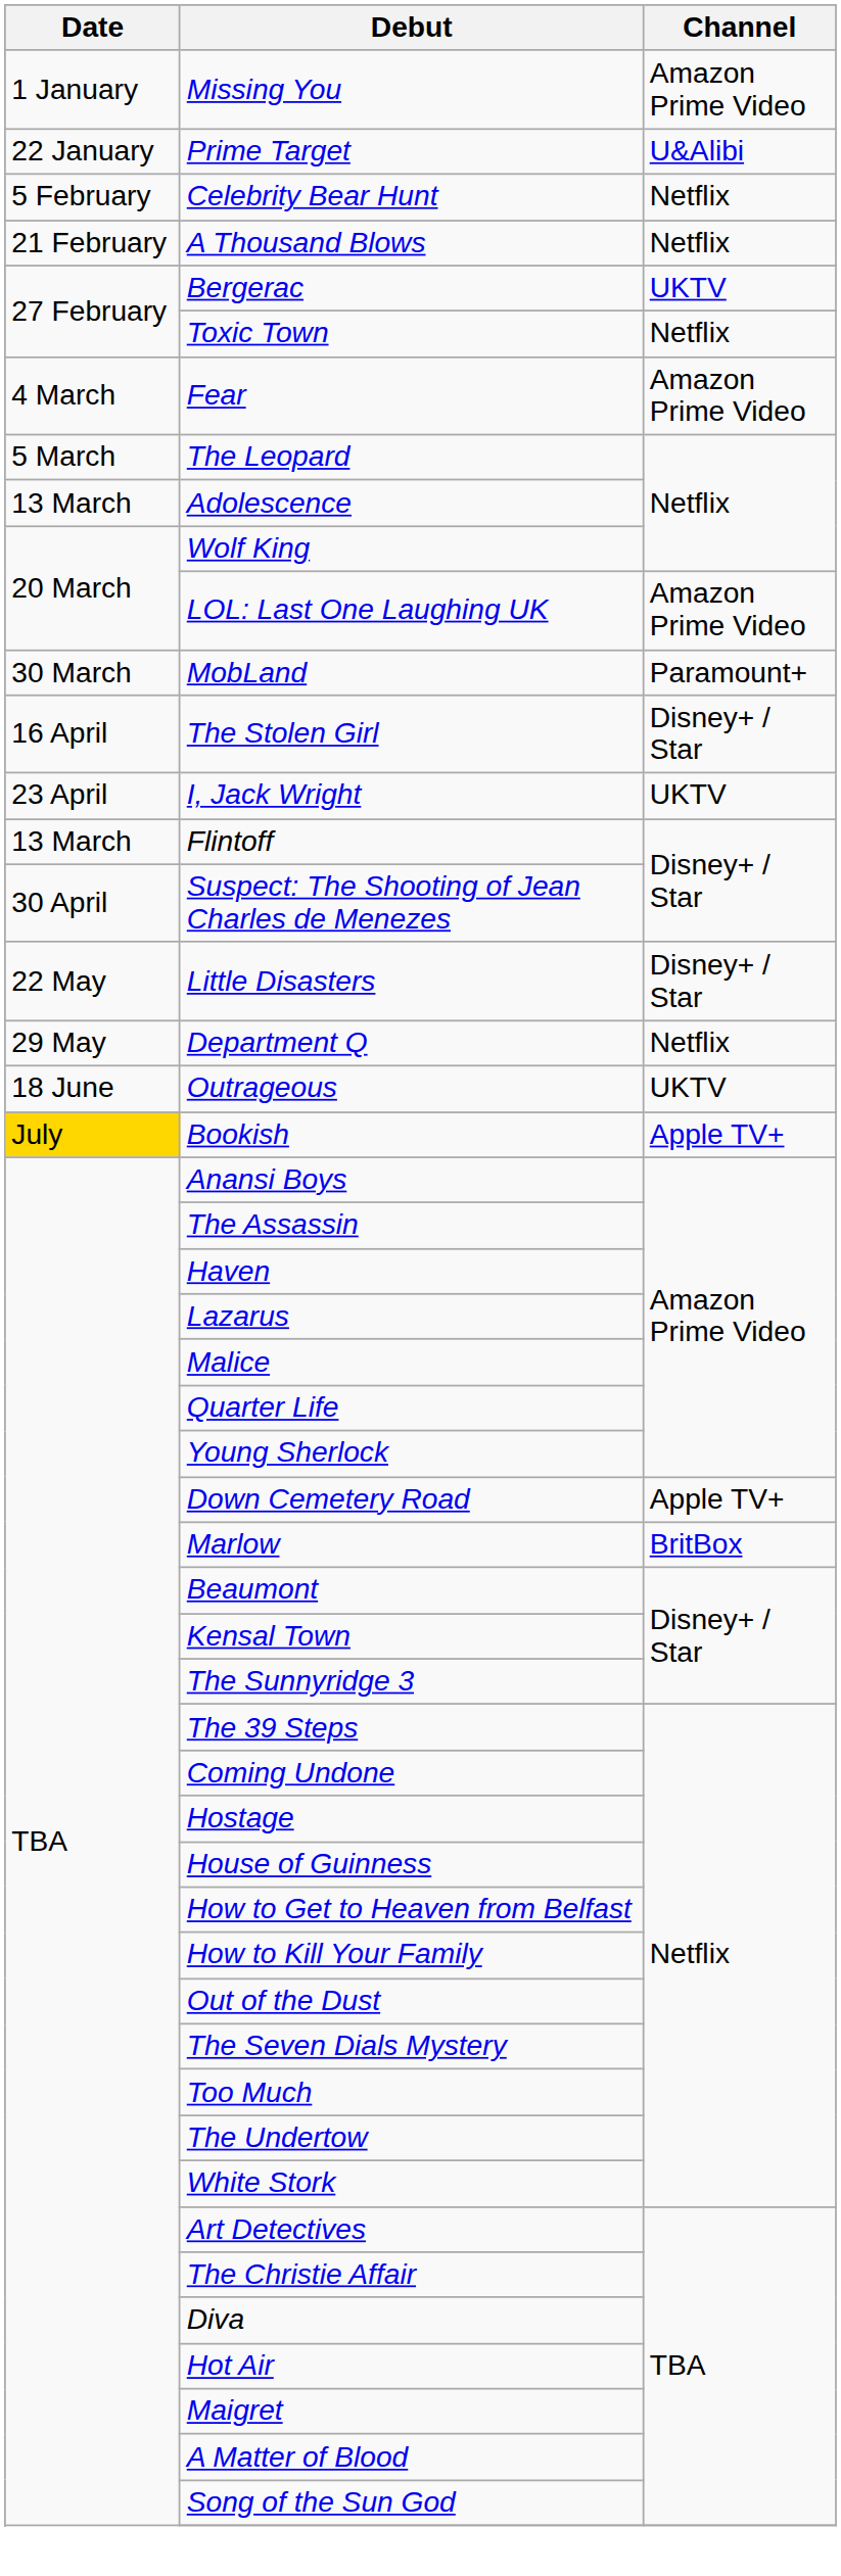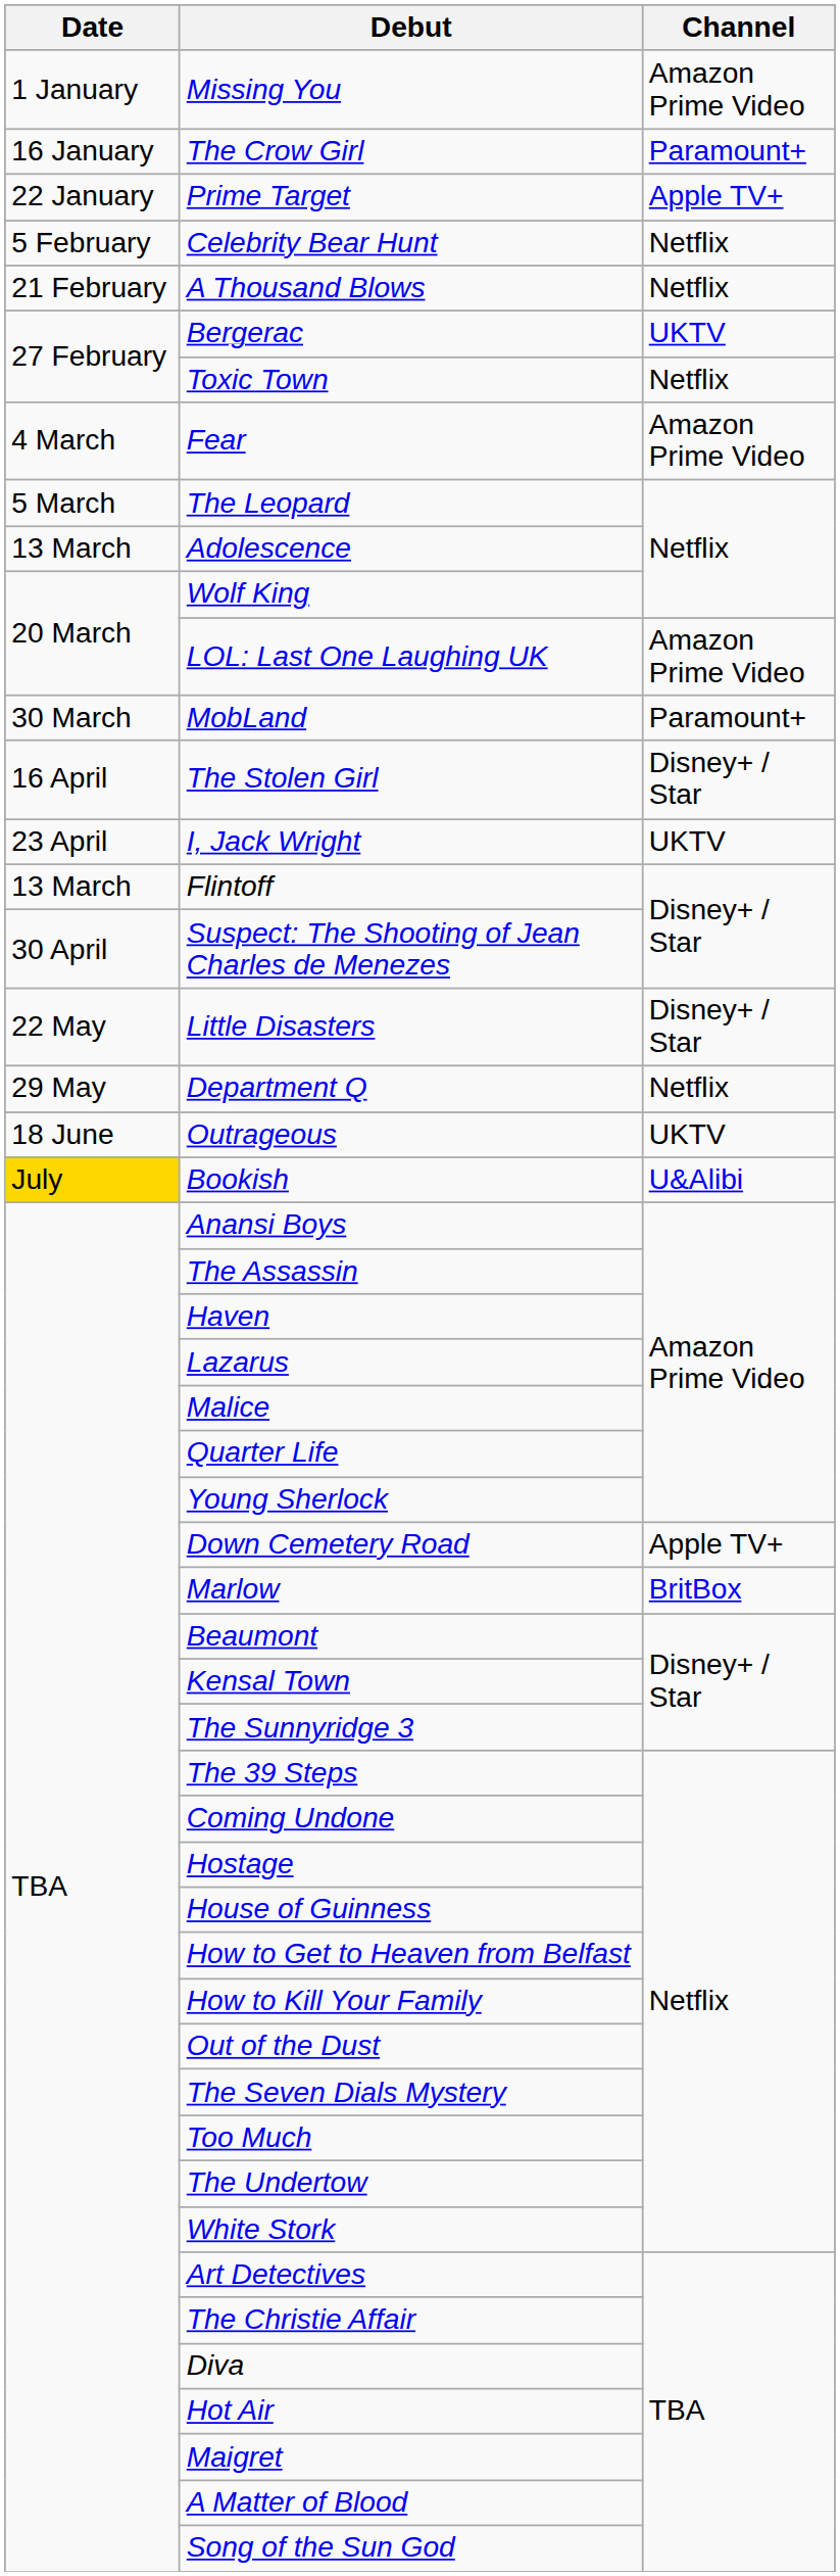+ row: 16 January | The Crow Girl | Paramount+
Prime Target | Channel: U&Alibi -> Apple TV+
Bookish | Channel: Apple TV+ -> U&Alibi
